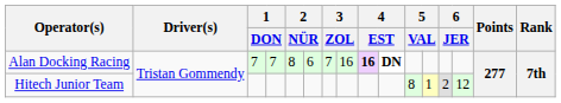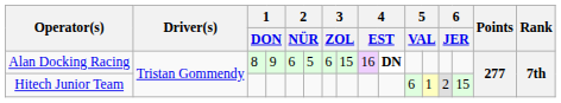Alan Docking Racing | column 3: 7 -> 8
Alan Docking Racing | column 4: 7 -> 9
Alan Docking Racing | column 5: 8 -> 6
Alan Docking Racing | column 6: 6 -> 5
Alan Docking Racing | column 7: 7 -> 6
Alan Docking Racing | column 8: 16 -> 15
Alan Docking Racing | column 9: bold -> normal
Hitech Junior Team | column 11: 8 -> 6
Hitech Junior Team | column 14: 12 -> 15
